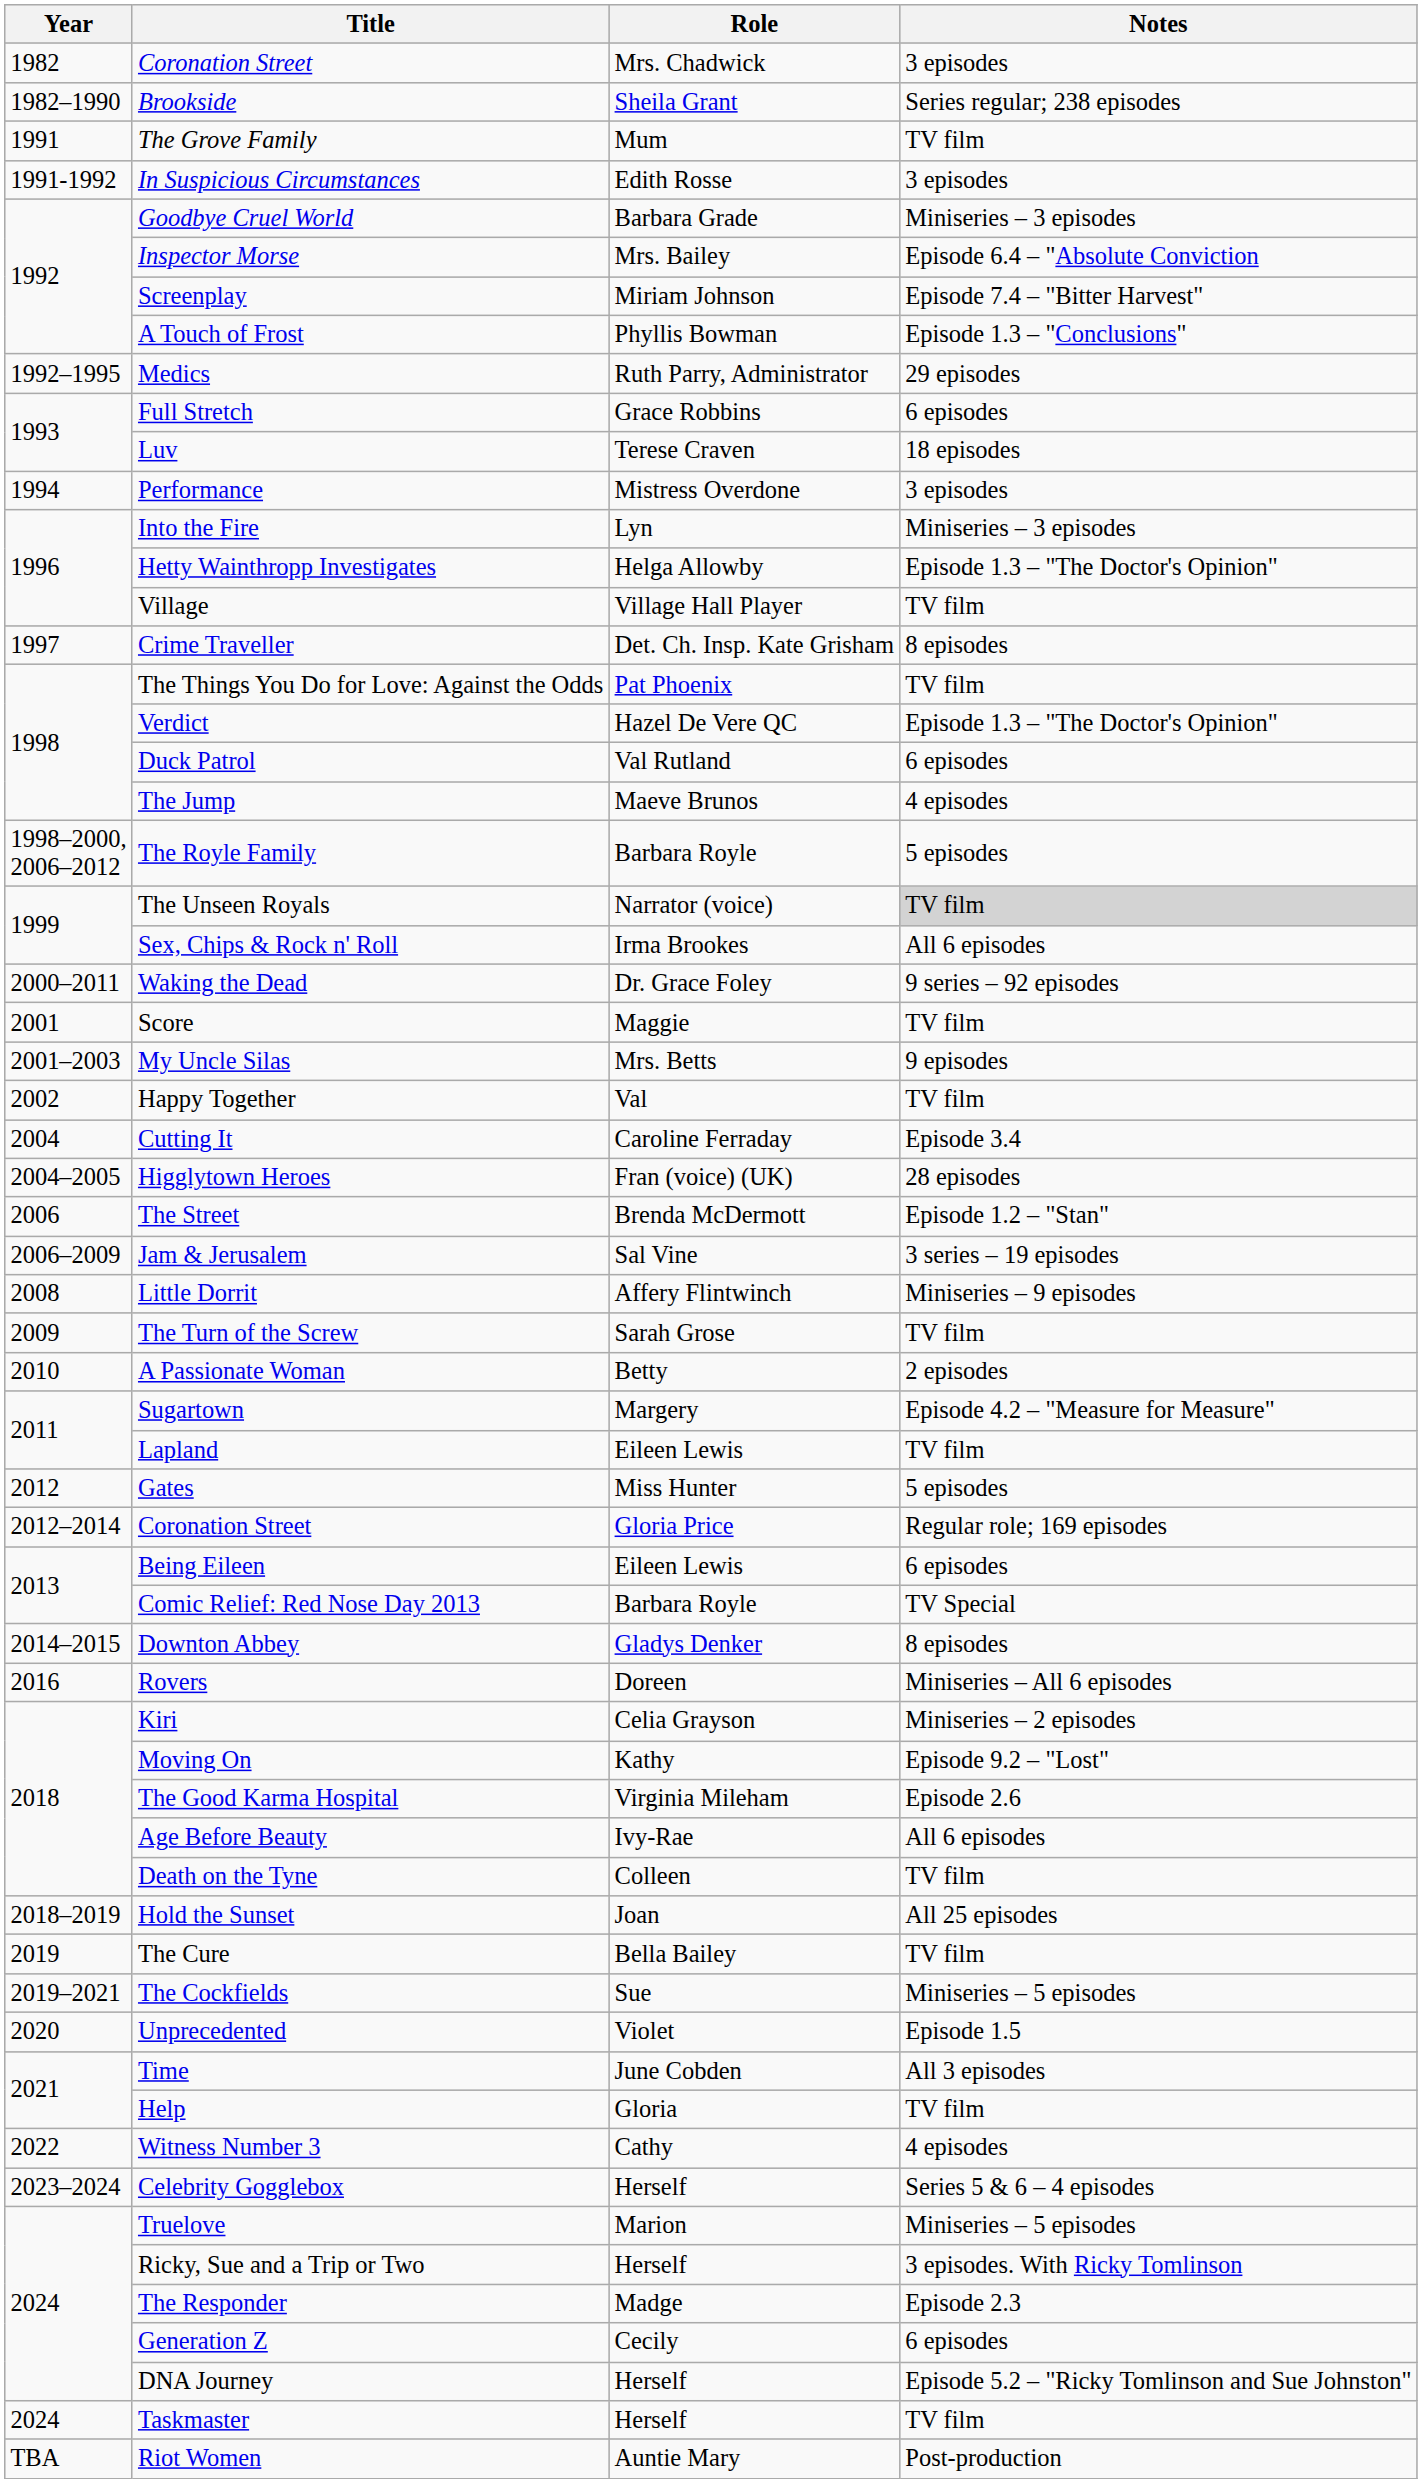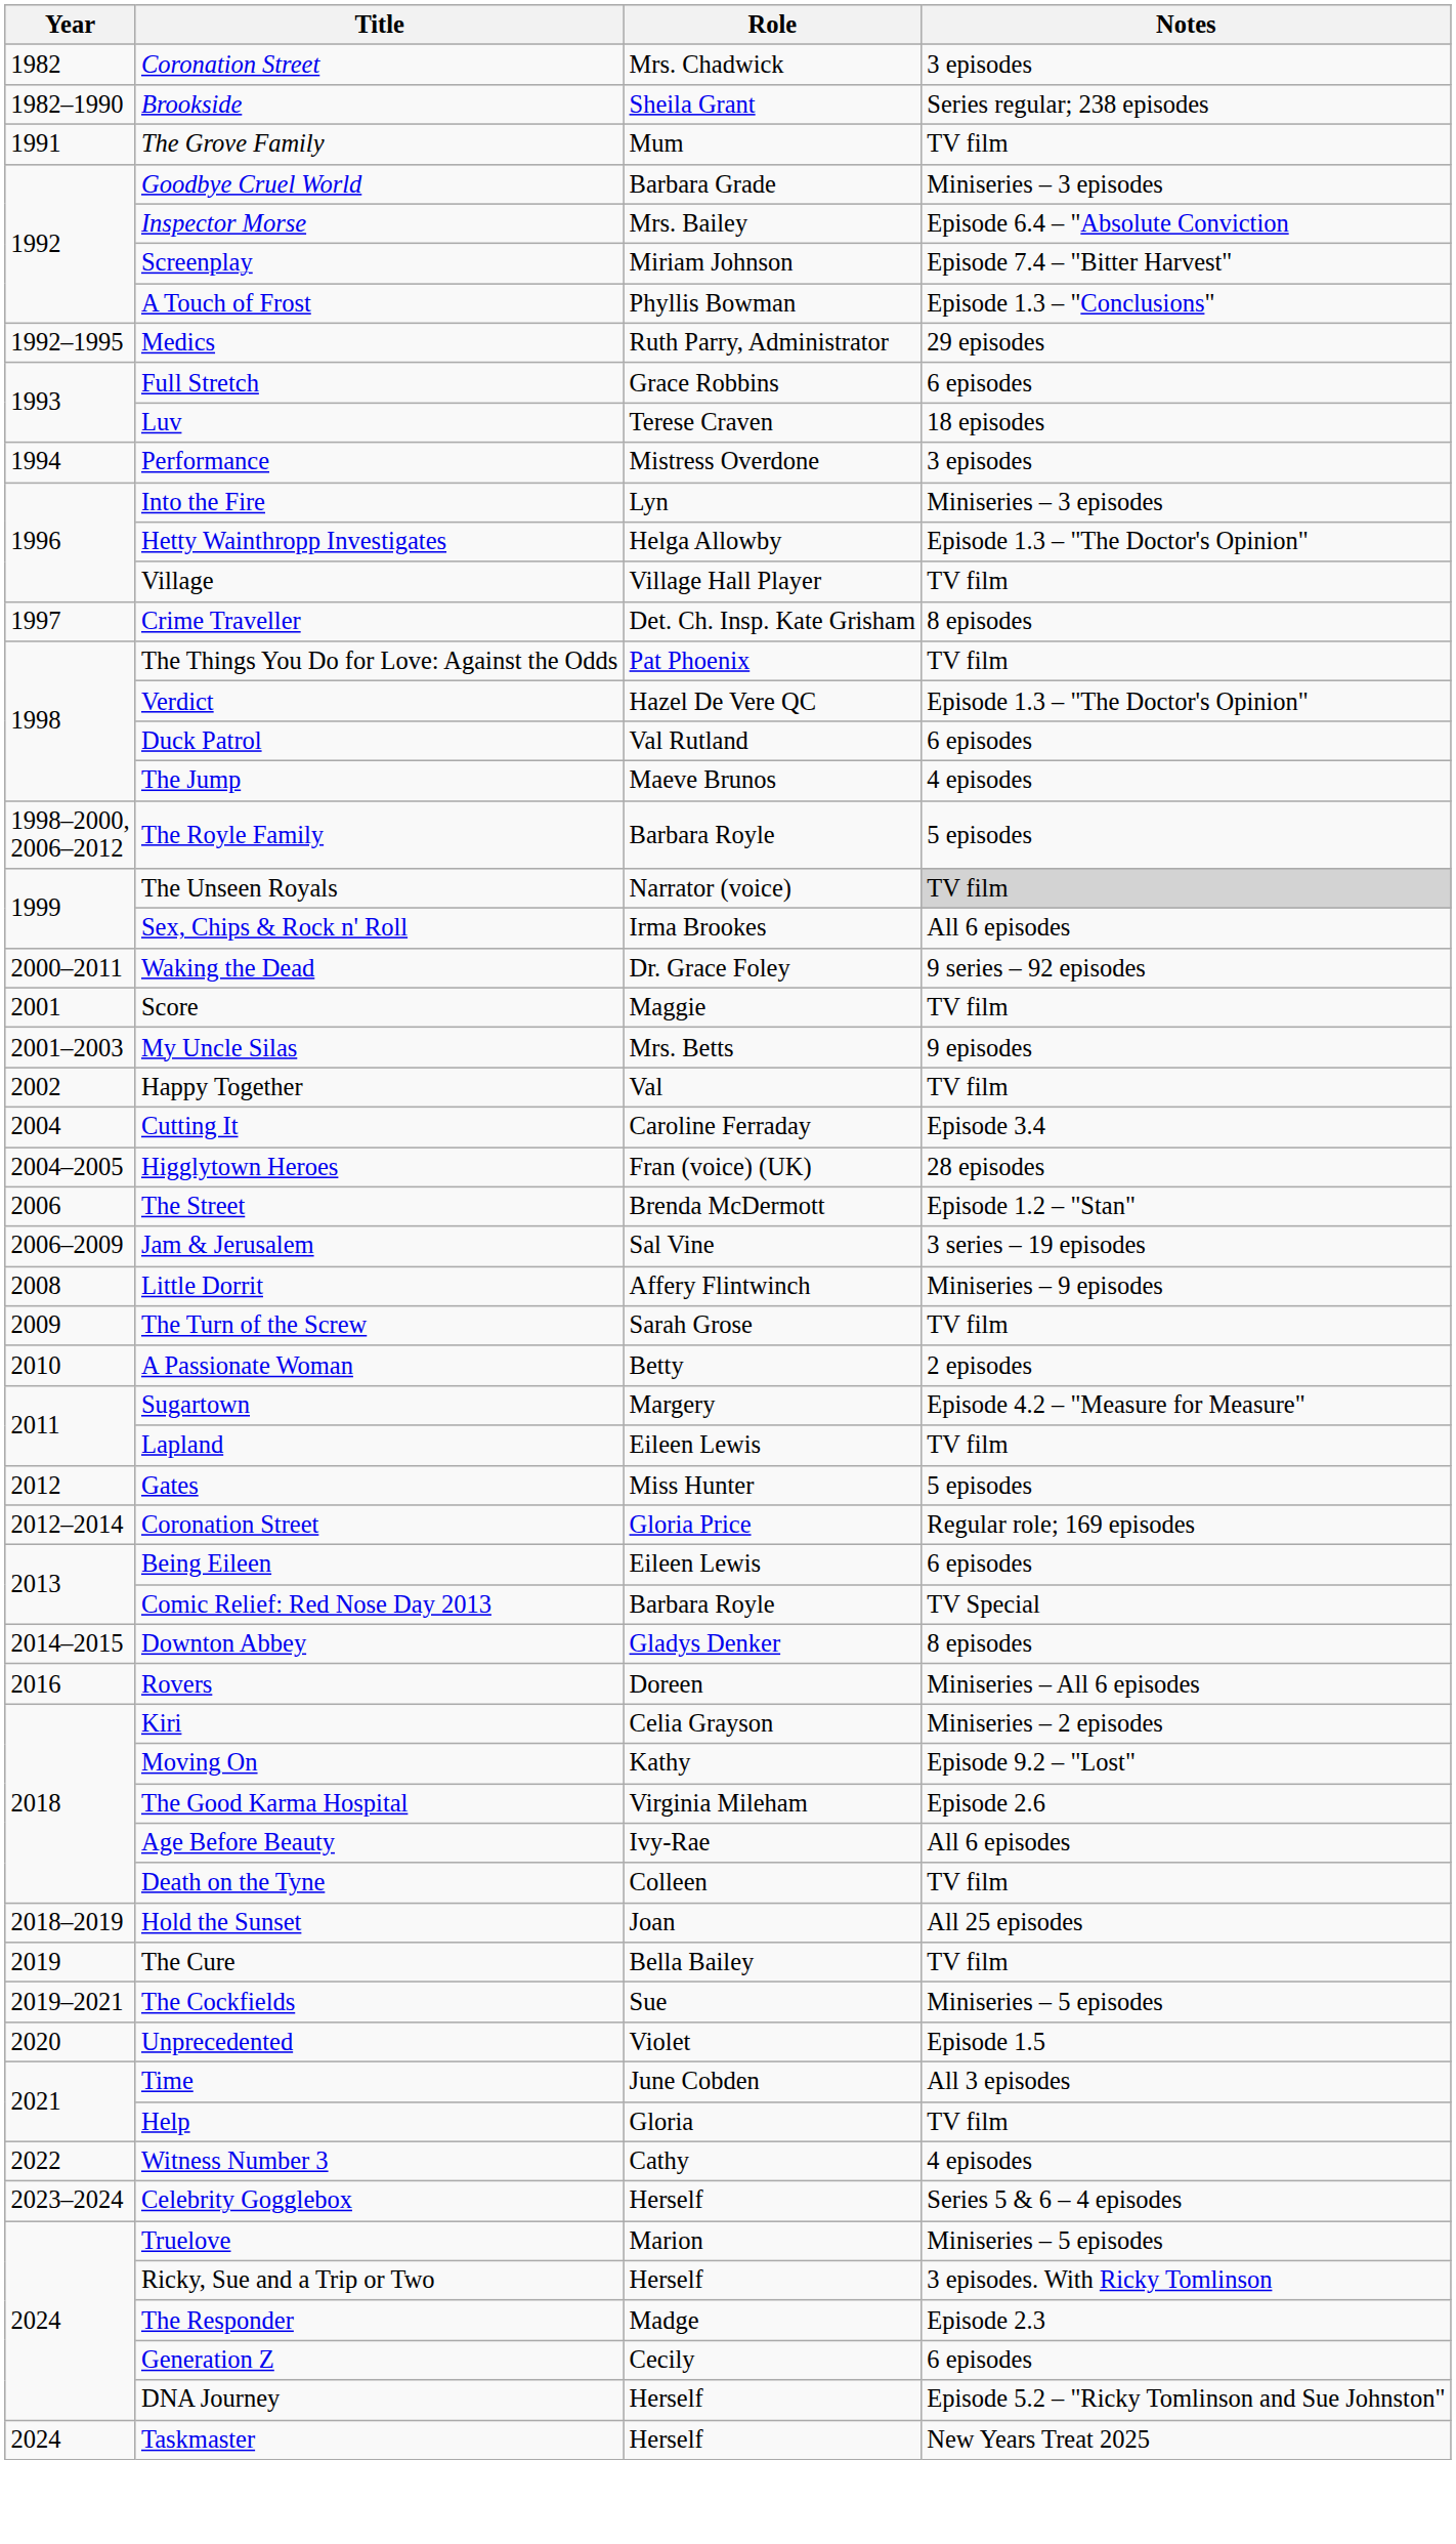- row: 1991-1992 | In Suspicious Circumstances | Edith Rosse | 3 episodes
Taskmaster | Notes: TV film -> New Years Treat 2025
- row: TBA | Riot Women | Auntie Mary | Post-production
